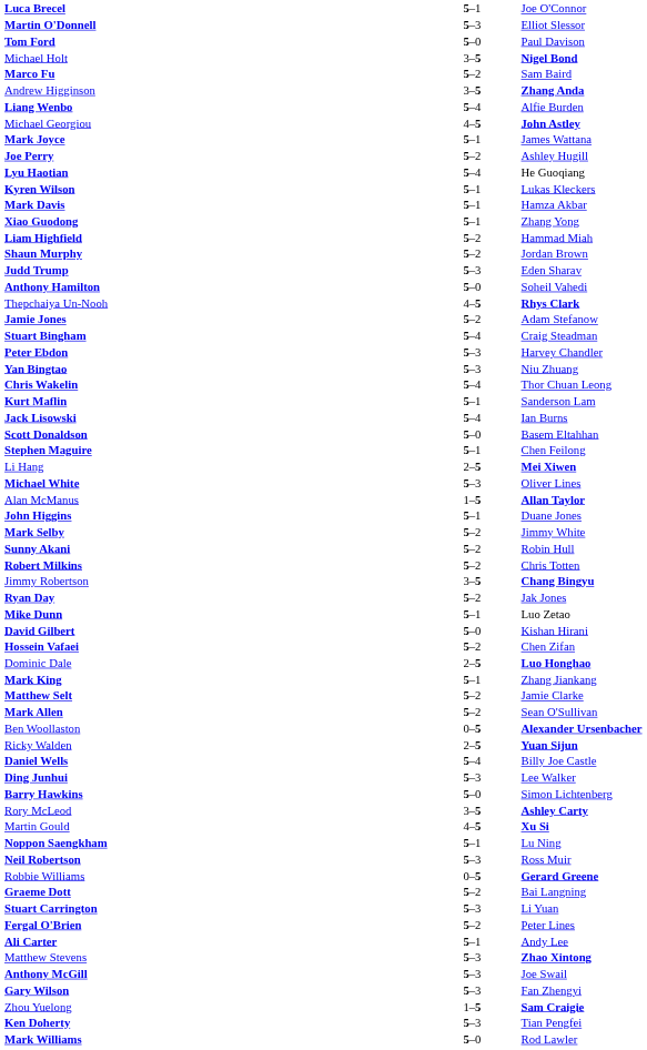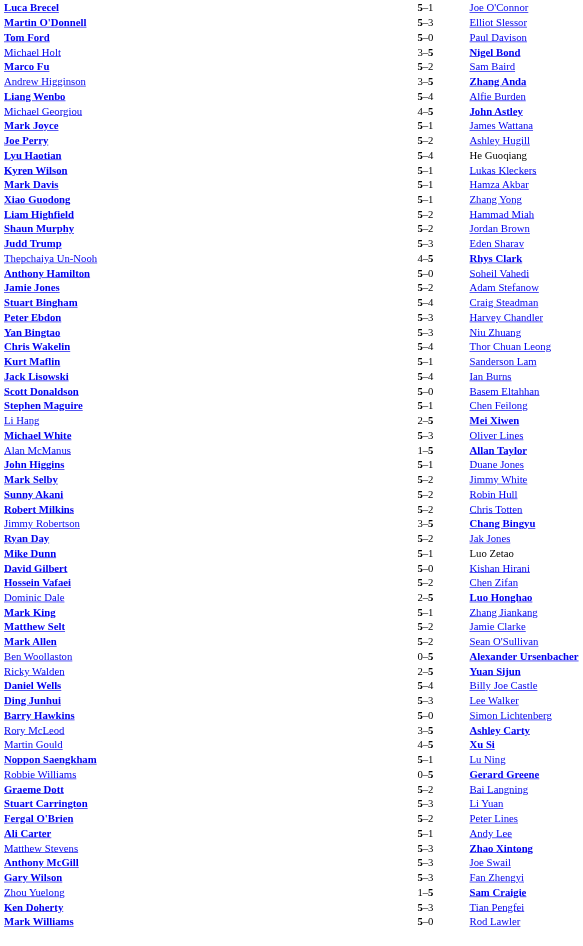rows swapped: Thepchaiya Un-Nooh <-> Anthony Hamilton
- row: Neil Robertson | 5–3 | Ross Muir
